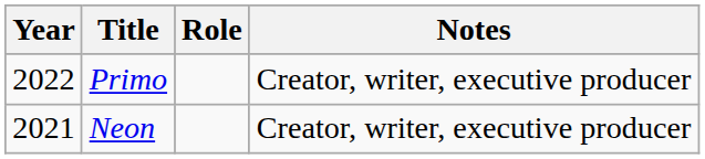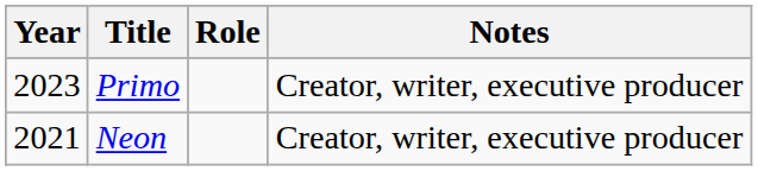Primo | Year: 2022 -> 2023
